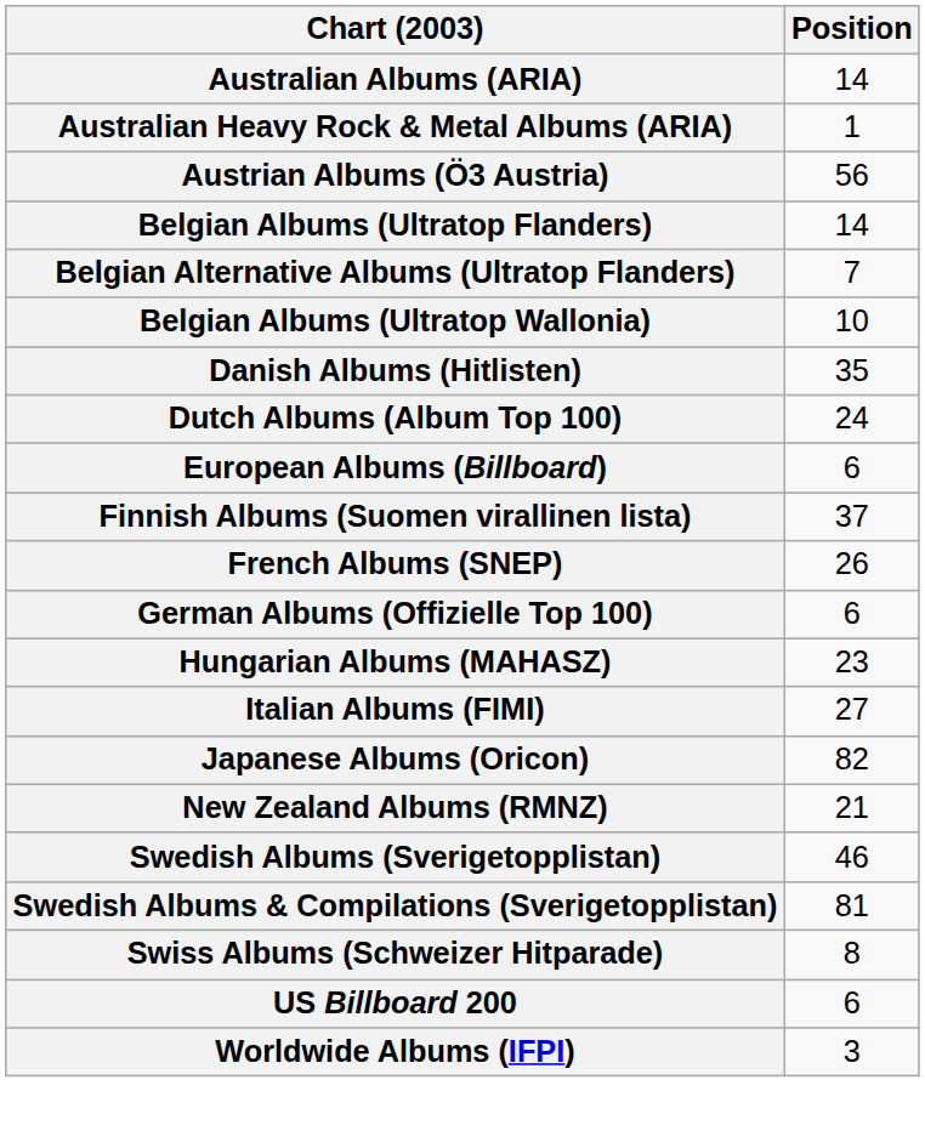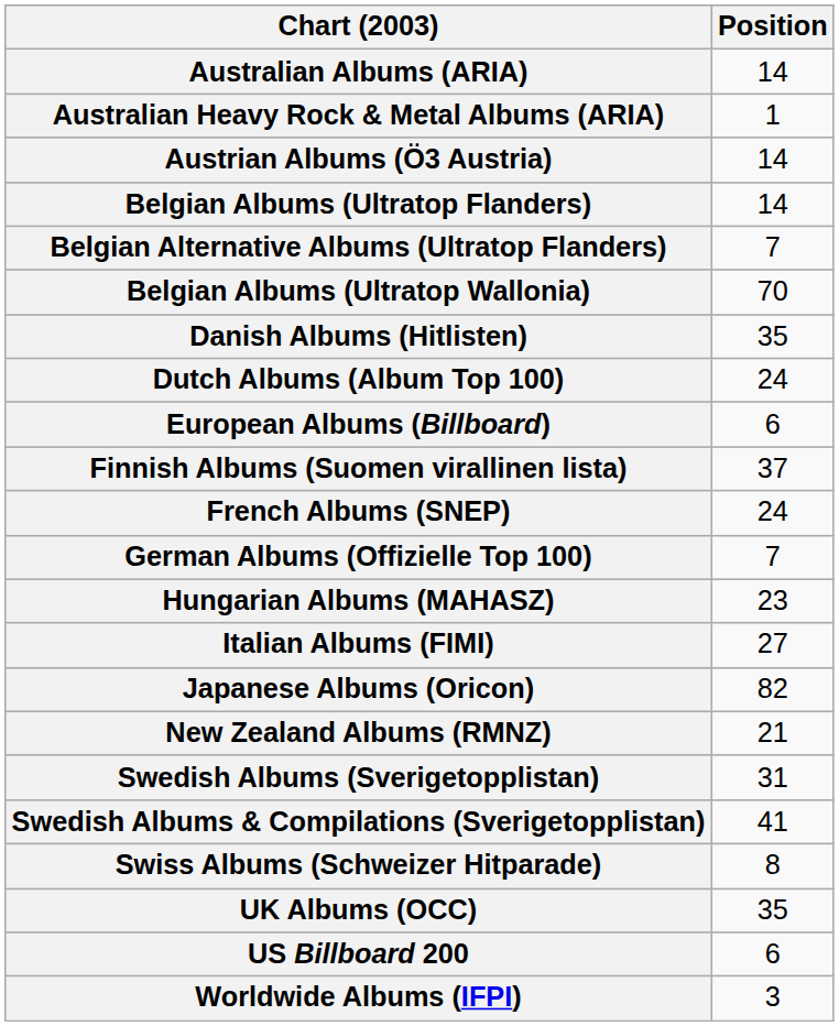Austrian Albums (Ö3 Austria) | Position: 56 -> 14
Belgian Albums (Ultratop Wallonia) | Position: 10 -> 70
French Albums (SNEP) | Position: 26 -> 24
German Albums (Offizielle Top 100) | Position: 6 -> 7
Swedish Albums (Sverigetopplistan) | Position: 46 -> 31
Swedish Albums & Compilations (Sverigetopplistan) | Position: 81 -> 41
+ row: UK Albums (OCC) | 35
